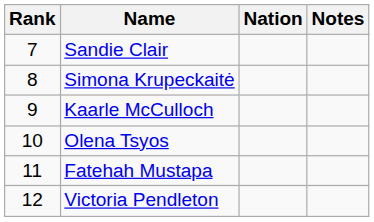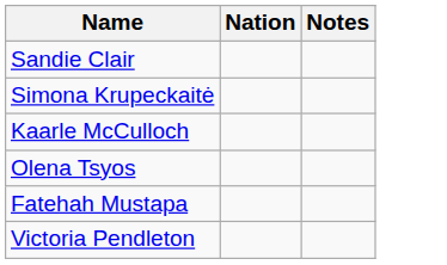- column: Rank | 7 | 8 | 9 | 10 | 11 | 12
